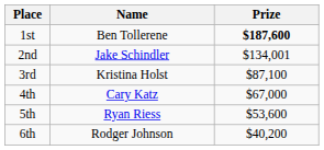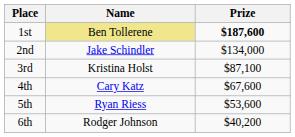1st | Name: no background -> khaki background
2nd | Prize: $134,001 -> $134,000
4th | Prize: $67,000 -> $67,600
